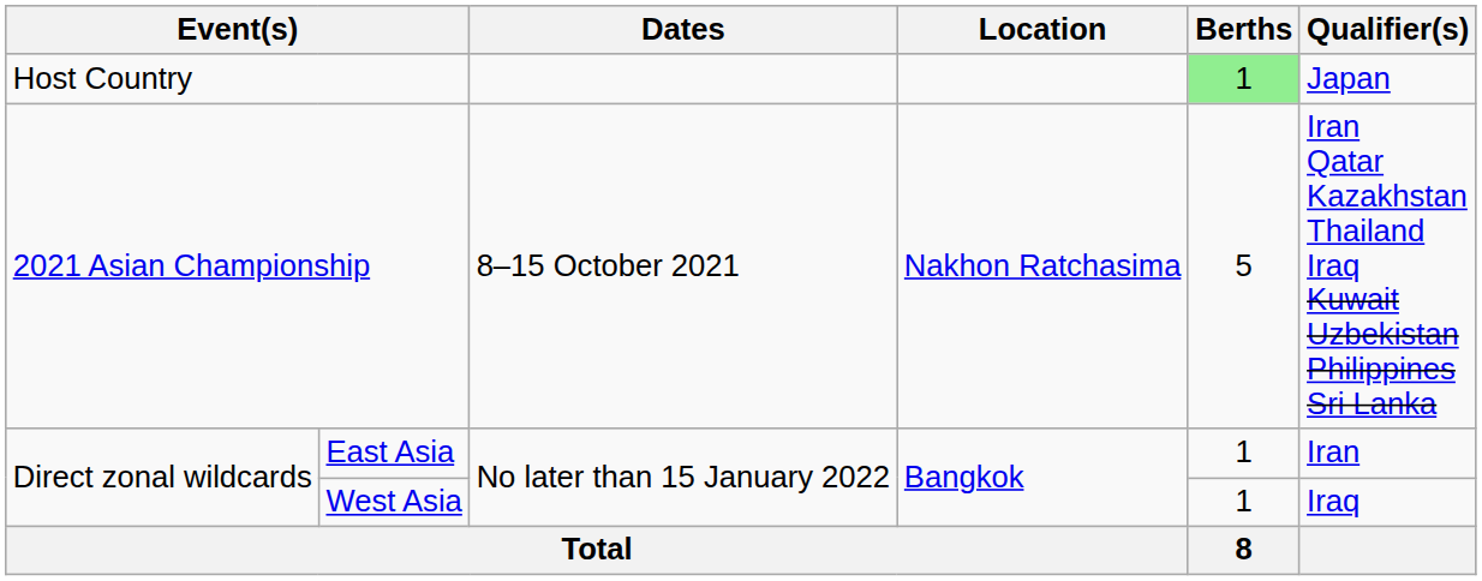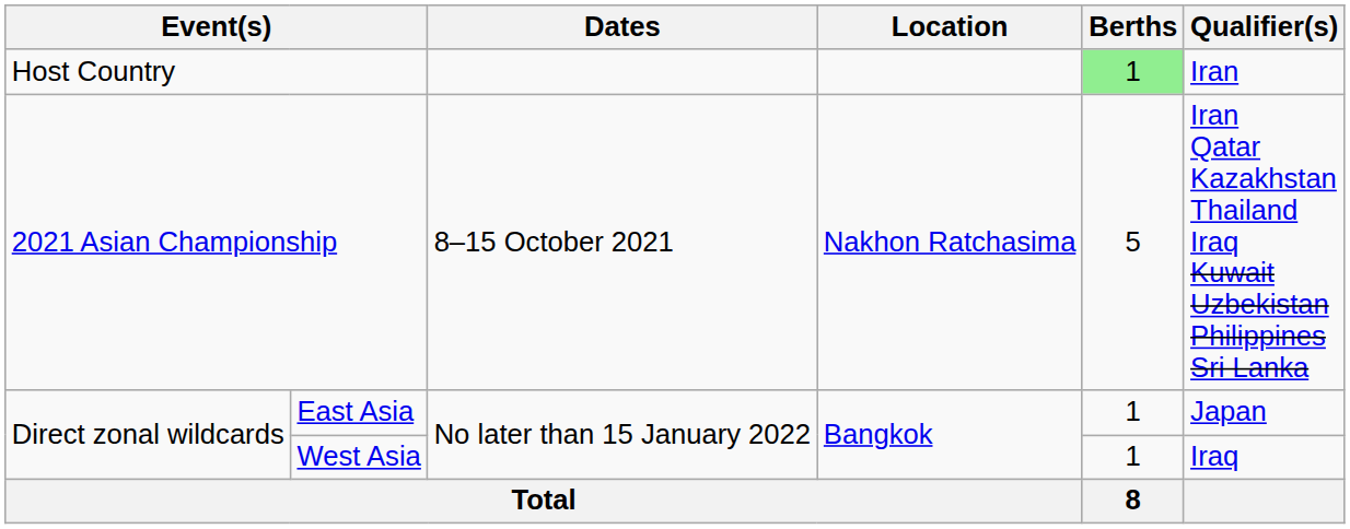Host Country | Qualifier(s): Japan -> Iran
East Asia | Qualifier(s): Iran -> Japan
